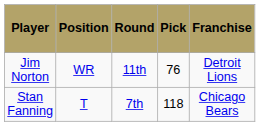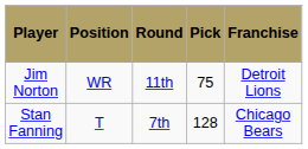Jim Norton | Pick: 76 -> 75
Stan Fanning | Pick: 118 -> 128
